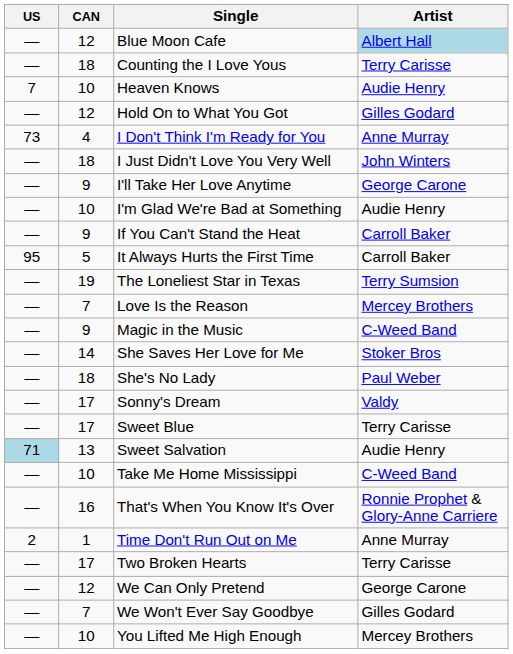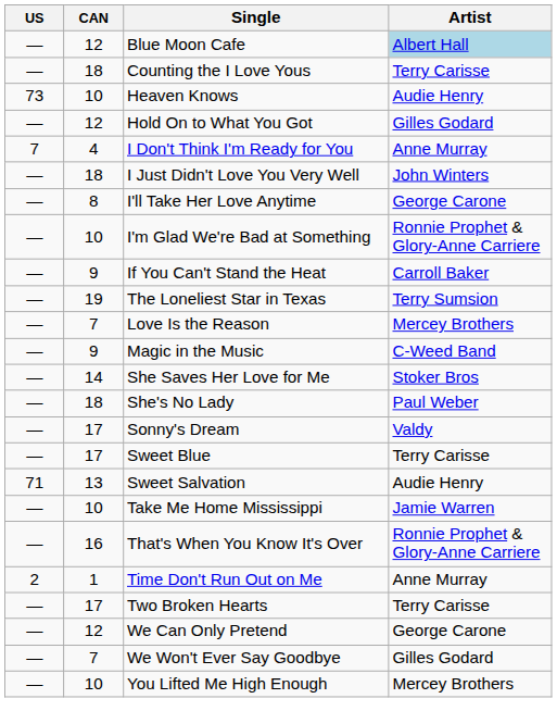Heaven Knows | US: 7 -> 73
I Don't Think I'm Ready for You | US: 73 -> 7
I'll Take Her Love Anytime | CAN: 9 -> 8
I'm Glad We're Bad at Something | Artist: Audie Henry -> Ronnie Prophet & Glory-Anne Carriere
- row: 95 | 5 | It Always Hurts the First Time | Carroll Baker
Sweet Salvation | US: lightblue background -> no background
Take Me Home Mississippi | Artist: C-Weed Band -> Jamie Warren
